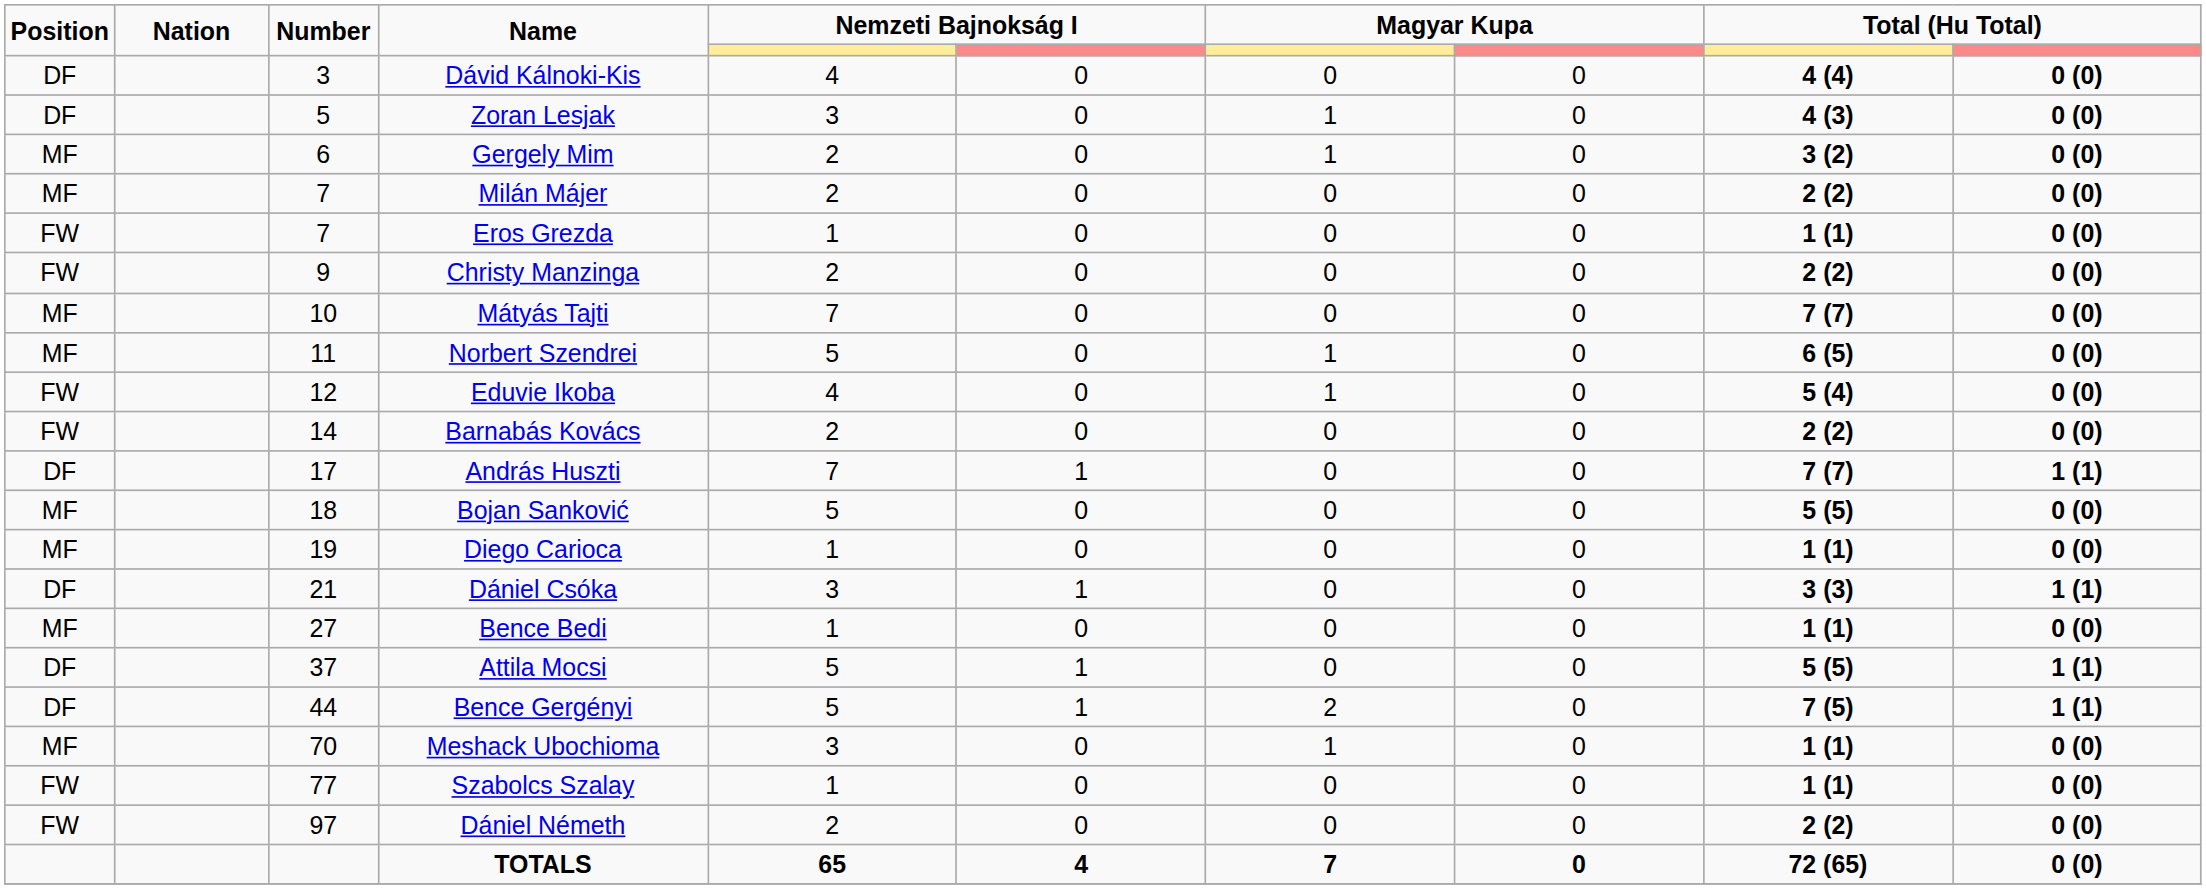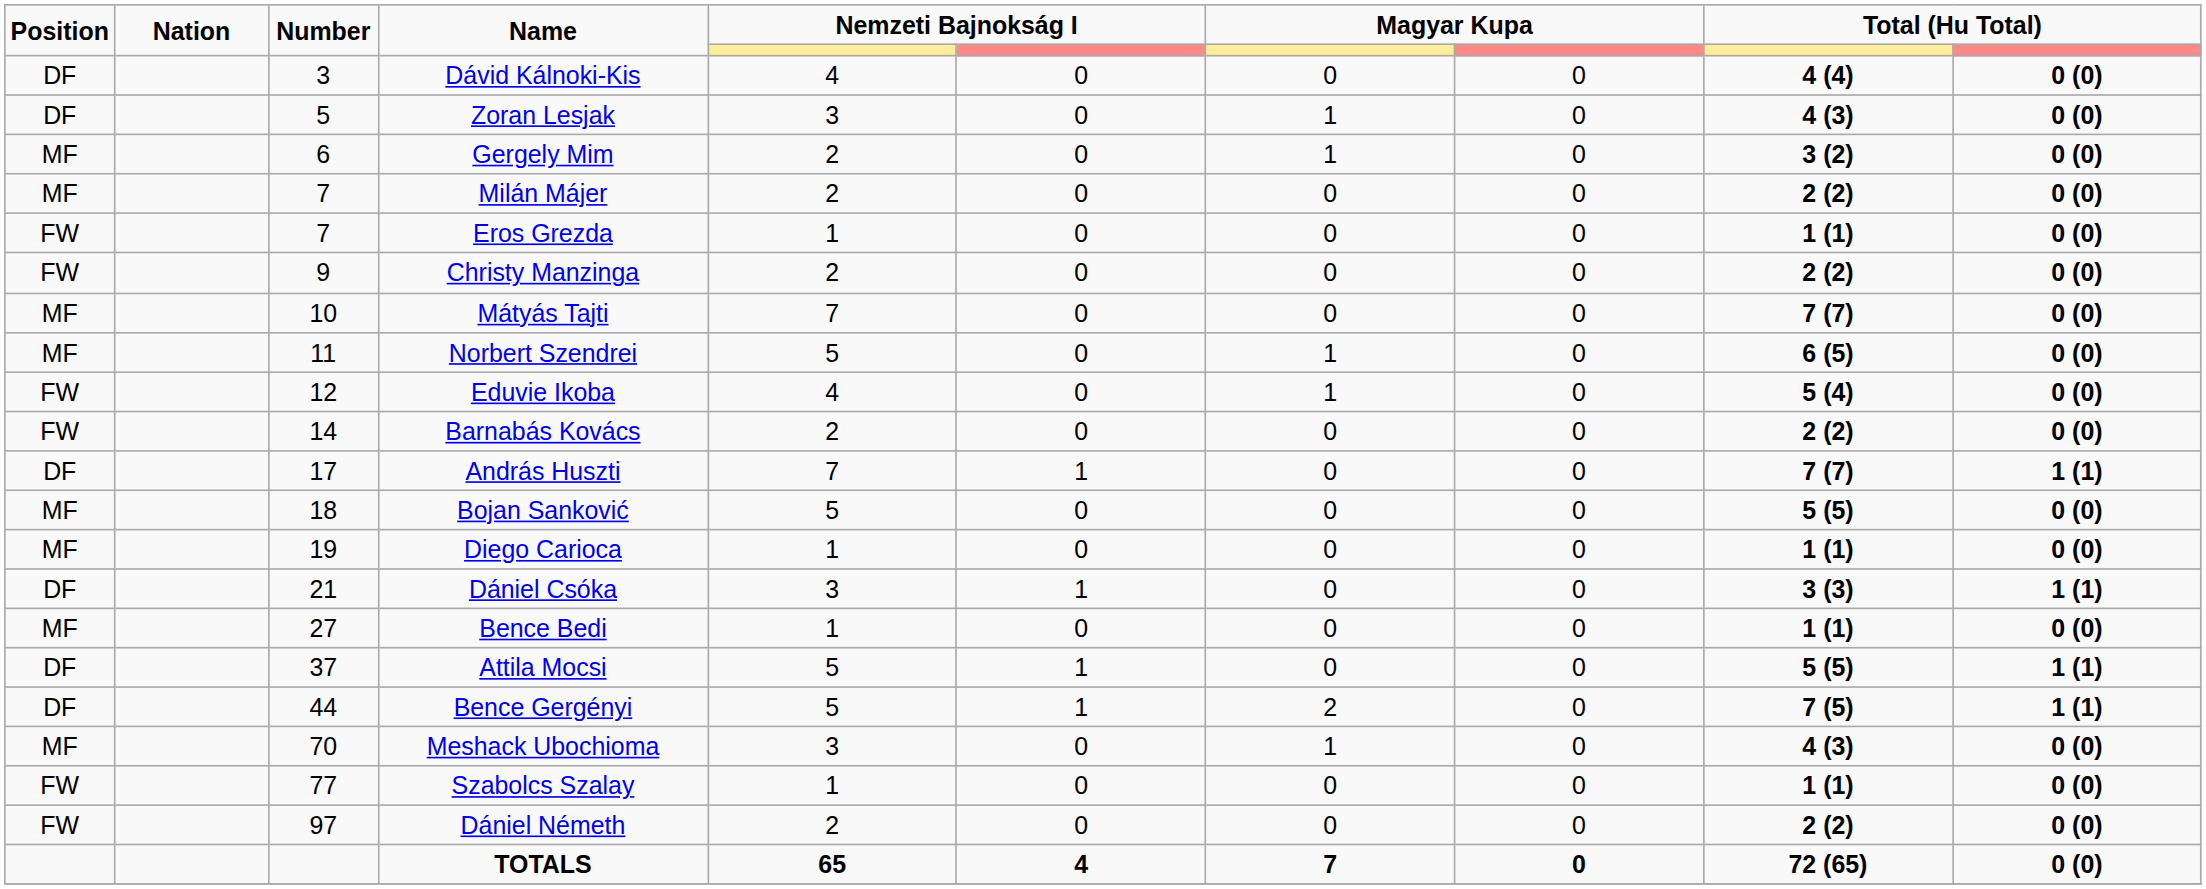Meshack Ubochioma | column 9: 1 (1) -> 4 (3)
